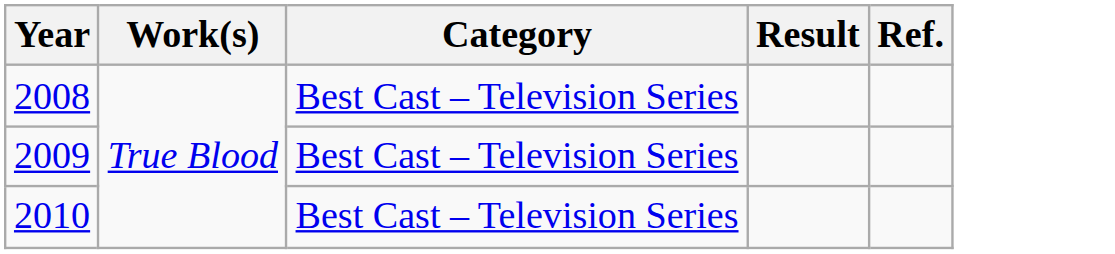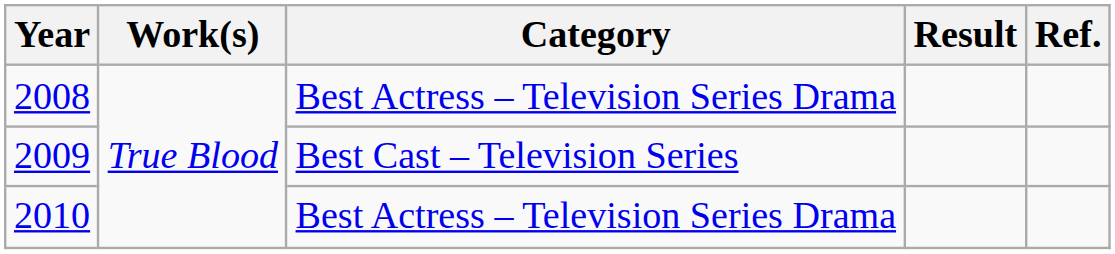2008 | Category: Best Cast – Television Series -> Best Actress – Television Series Drama
2010 | Category: Best Cast – Television Series -> Best Actress – Television Series Drama
